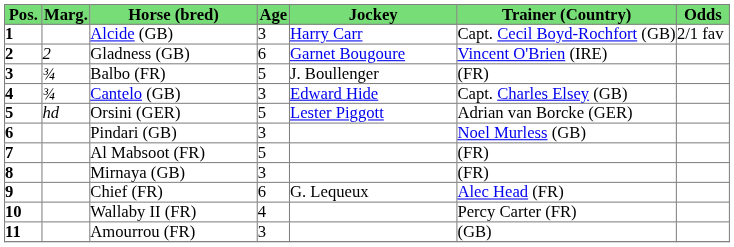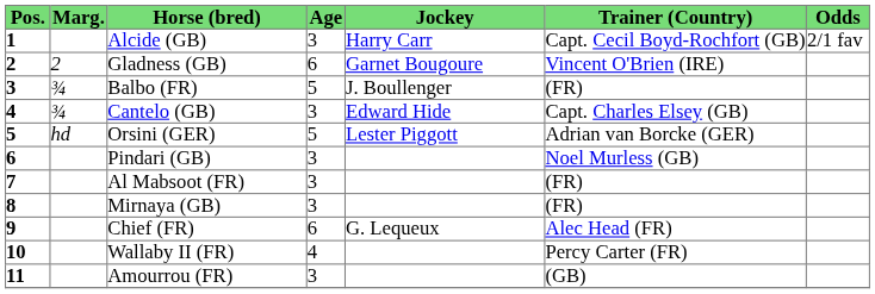Al Mabsoot (FR) | Age: 5 -> 3
